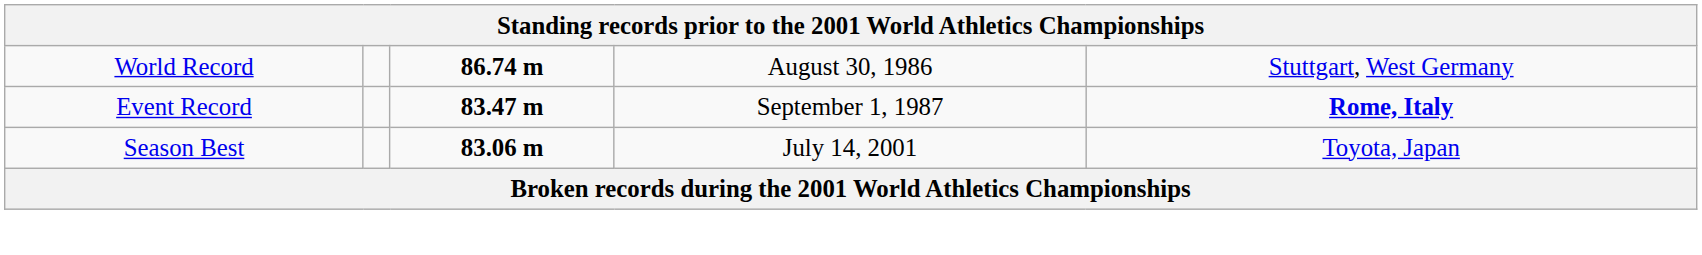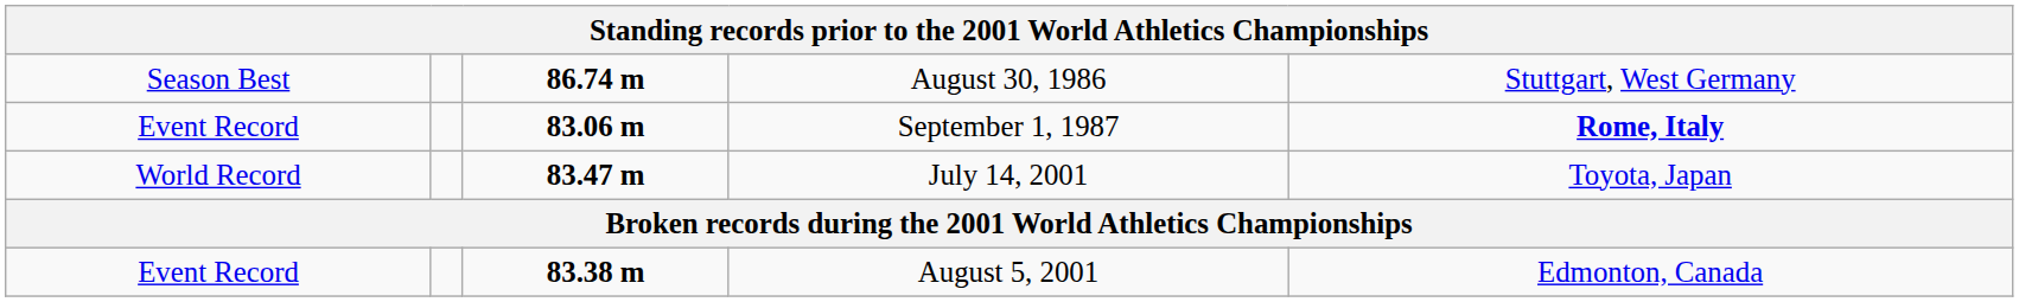August 30, 1986 | column 1: World Record -> Season Best
September 1, 1987 | column 3: 83.47 m -> 83.06 m
July 14, 2001 | column 1: Season Best -> World Record
July 14, 2001 | column 3: 83.06 m -> 83.47 m
+ row: Event Record | 83.38 m | August 5, 2001 | Edmonton, Canada
